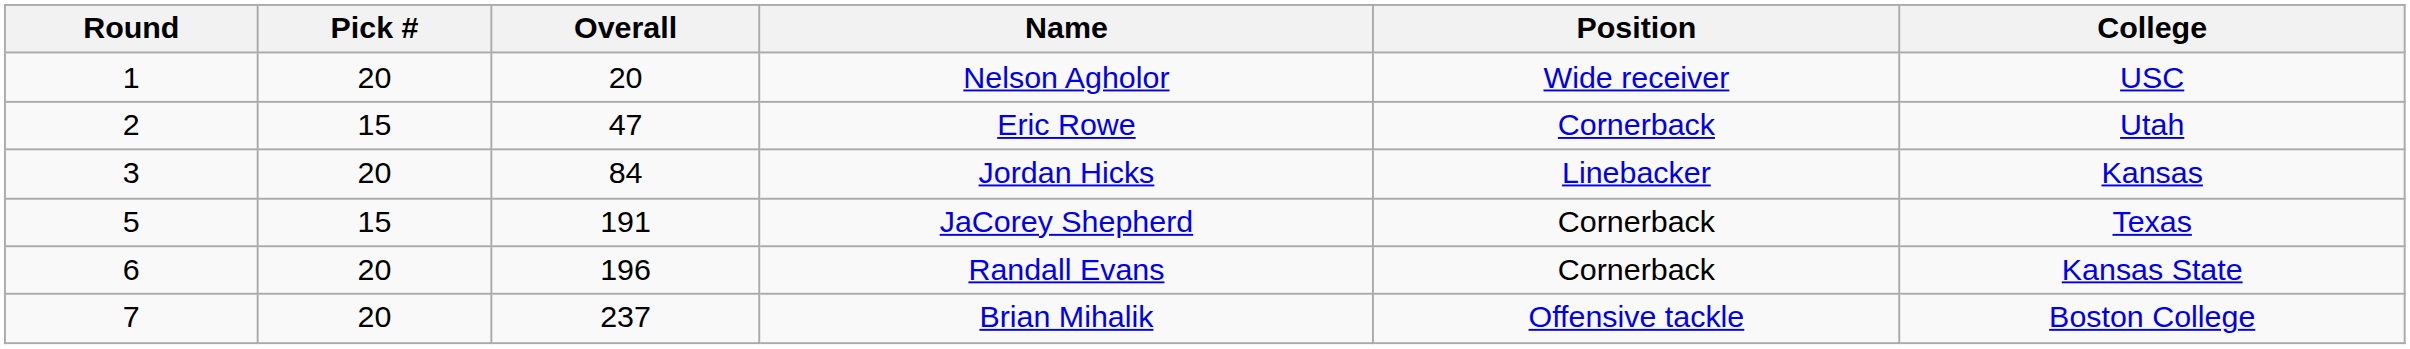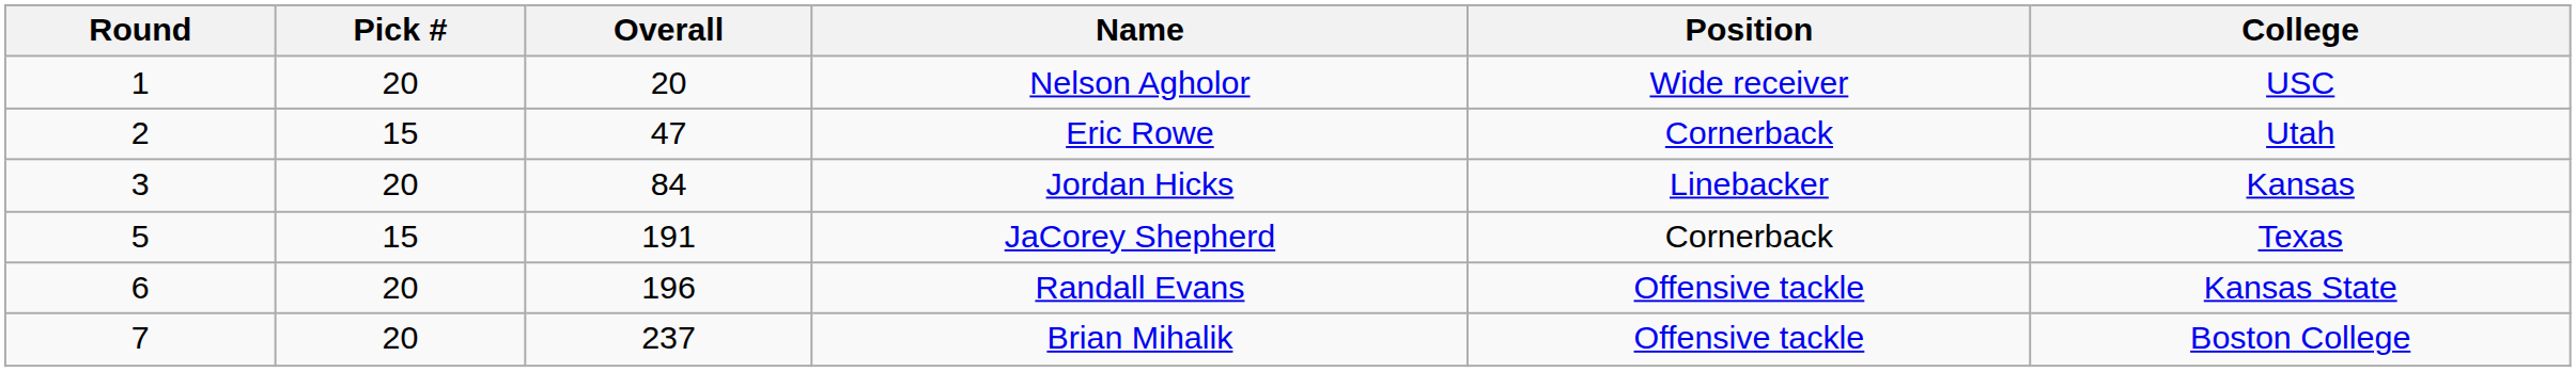Randall Evans | Position: Cornerback -> Offensive tackle
